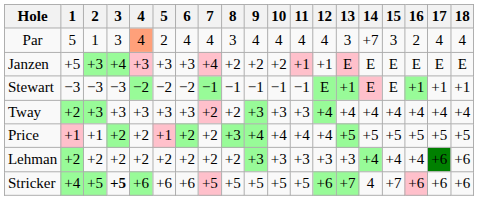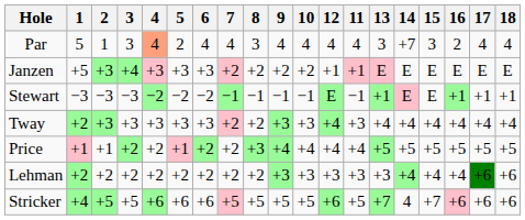columns swapped: 11 <-> 12
Janzen | 7: +4 -> +2
Stricker | 3: bold -> normal
